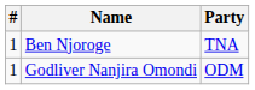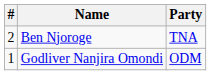Ben Njoroge | #: 1 -> 2
